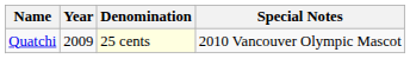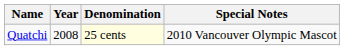Quatchi | Year: 2009 -> 2008
